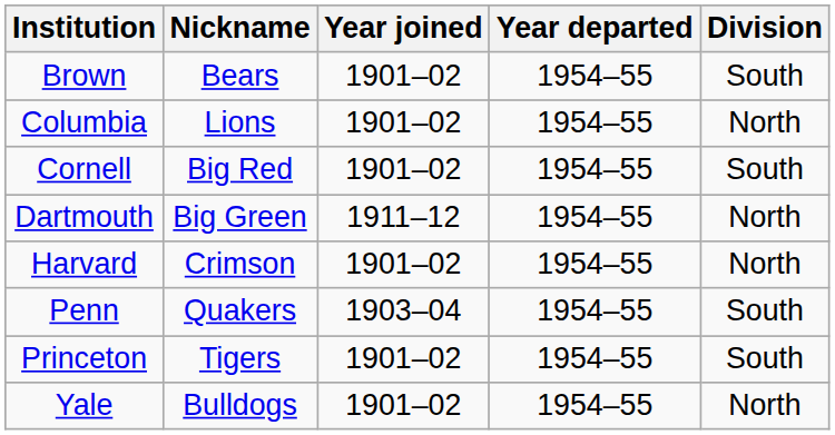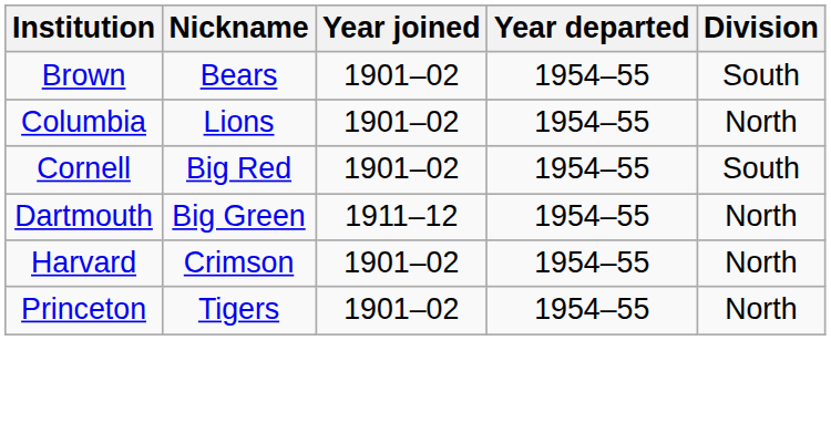- row: Penn | Quakers | 1903–04 | 1954–55 | South
Princeton | Division: South -> North
- row: Yale | Bulldogs | 1901–02 | 1954–55 | North
